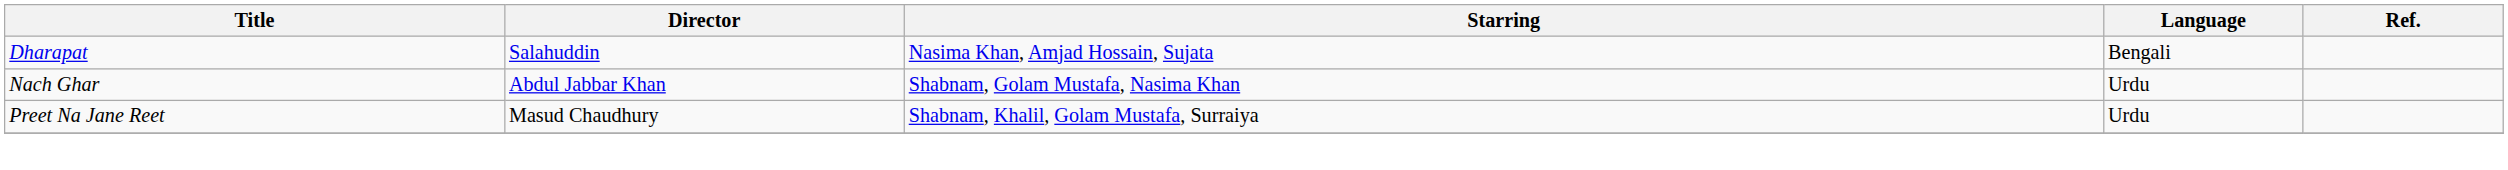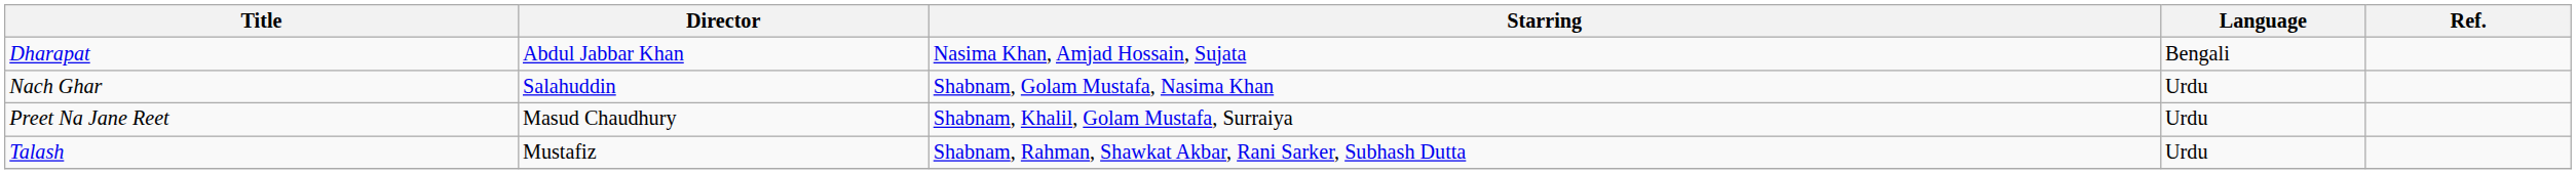Dharapat | Director: Salahuddin -> Abdul Jabbar Khan
Nach Ghar | Director: Abdul Jabbar Khan -> Salahuddin
+ row: Talash | Mustafiz | Shabnam, Rahman, Shawkat Akbar, Rani Sarker, Subhash Dutta | Urdu
